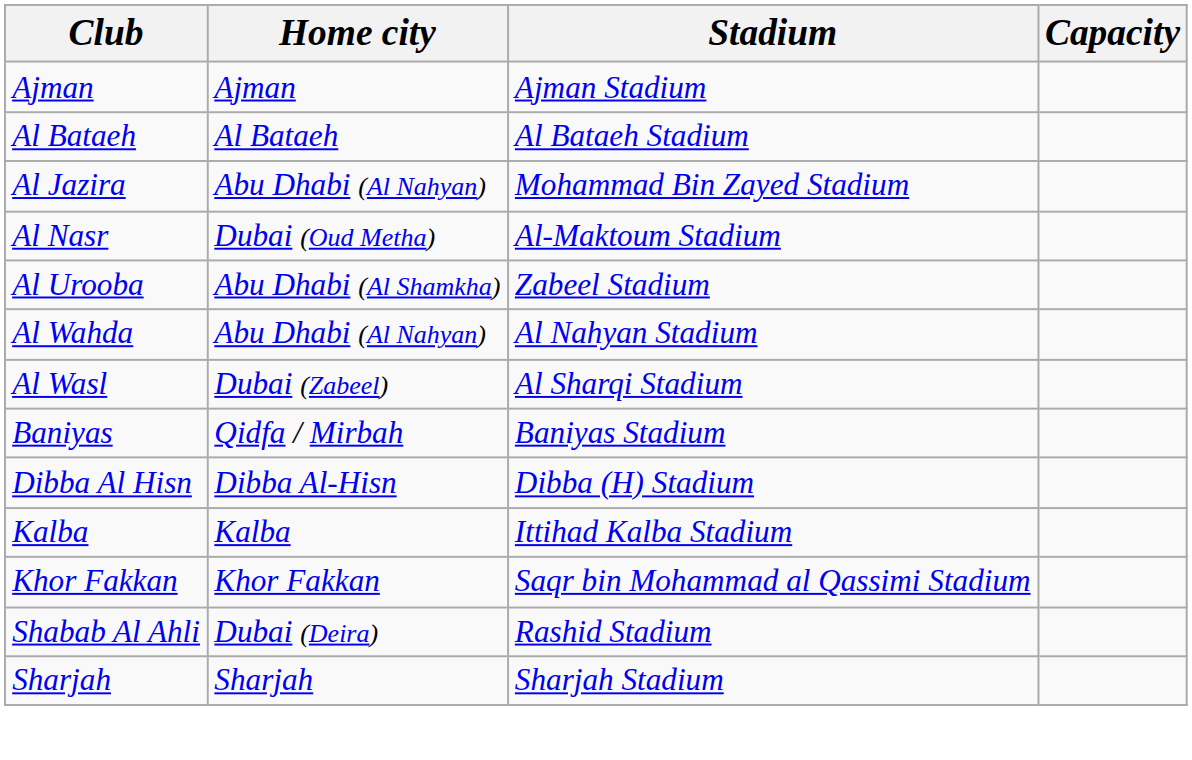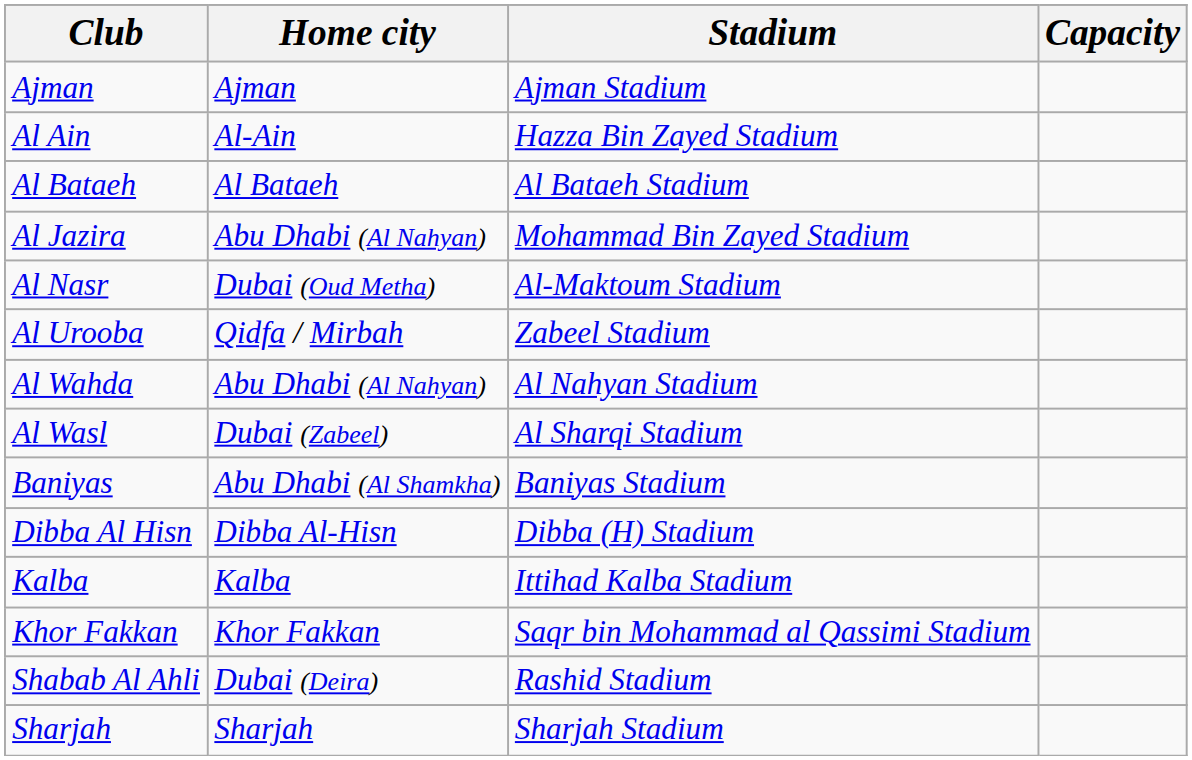+ row: Al Ain | Al-Ain | Hazza Bin Zayed Stadium
Al Urooba | Home city: Abu Dhabi (Al Shamkha) -> Qidfa / Mirbah
Baniyas | Home city: Qidfa / Mirbah -> Abu Dhabi (Al Shamkha)
